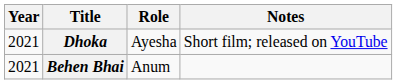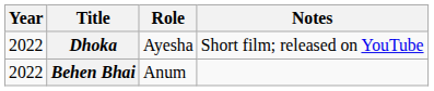Dhoka | Year: 2021 -> 2022
Behen Bhai | Year: 2021 -> 2022
